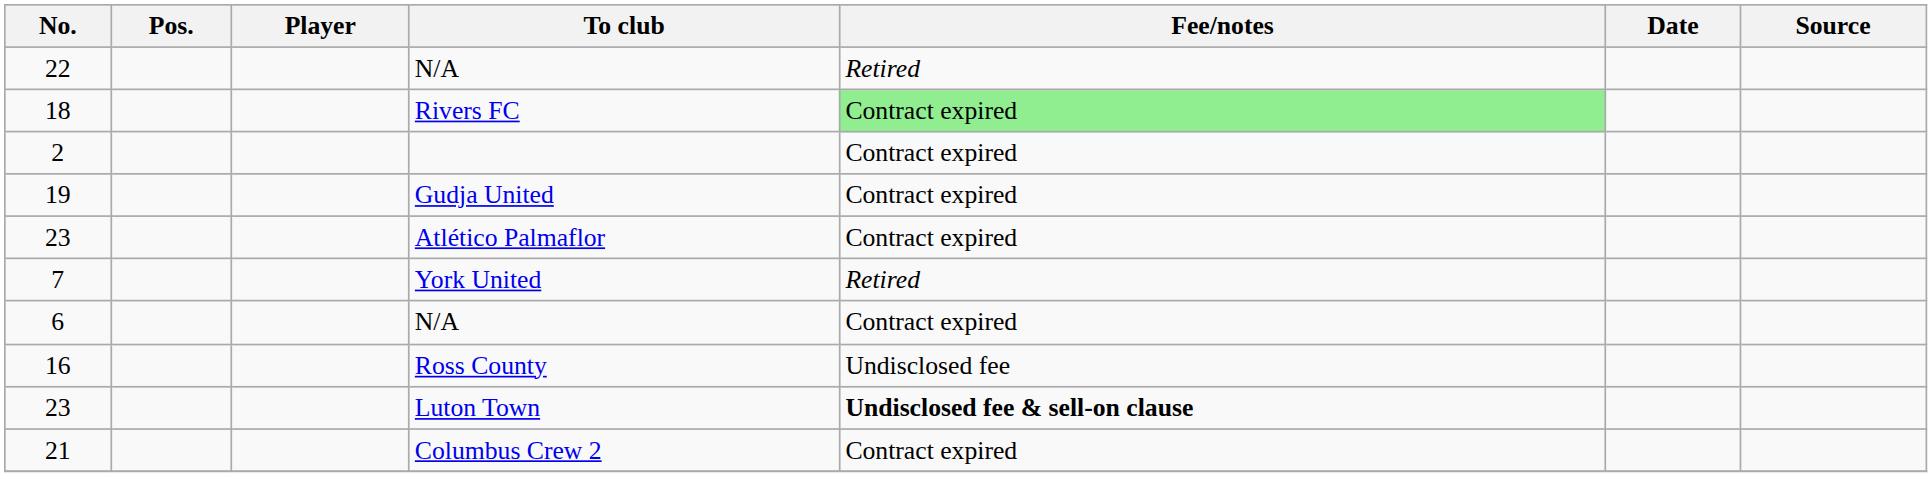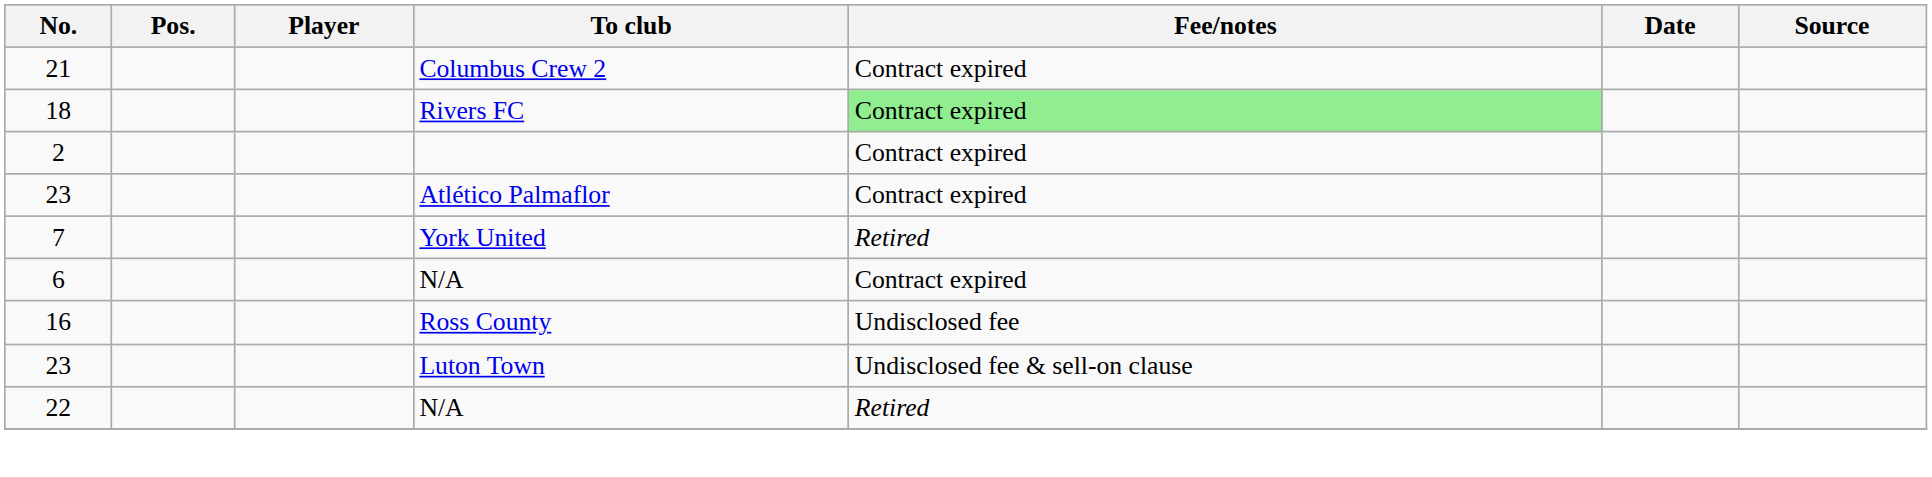rows swapped: Columbus Crew 2 <-> 22 / N/A
- row: 19 | Gudja United | Contract expired
Luton Town | Fee/notes: bold -> normal
